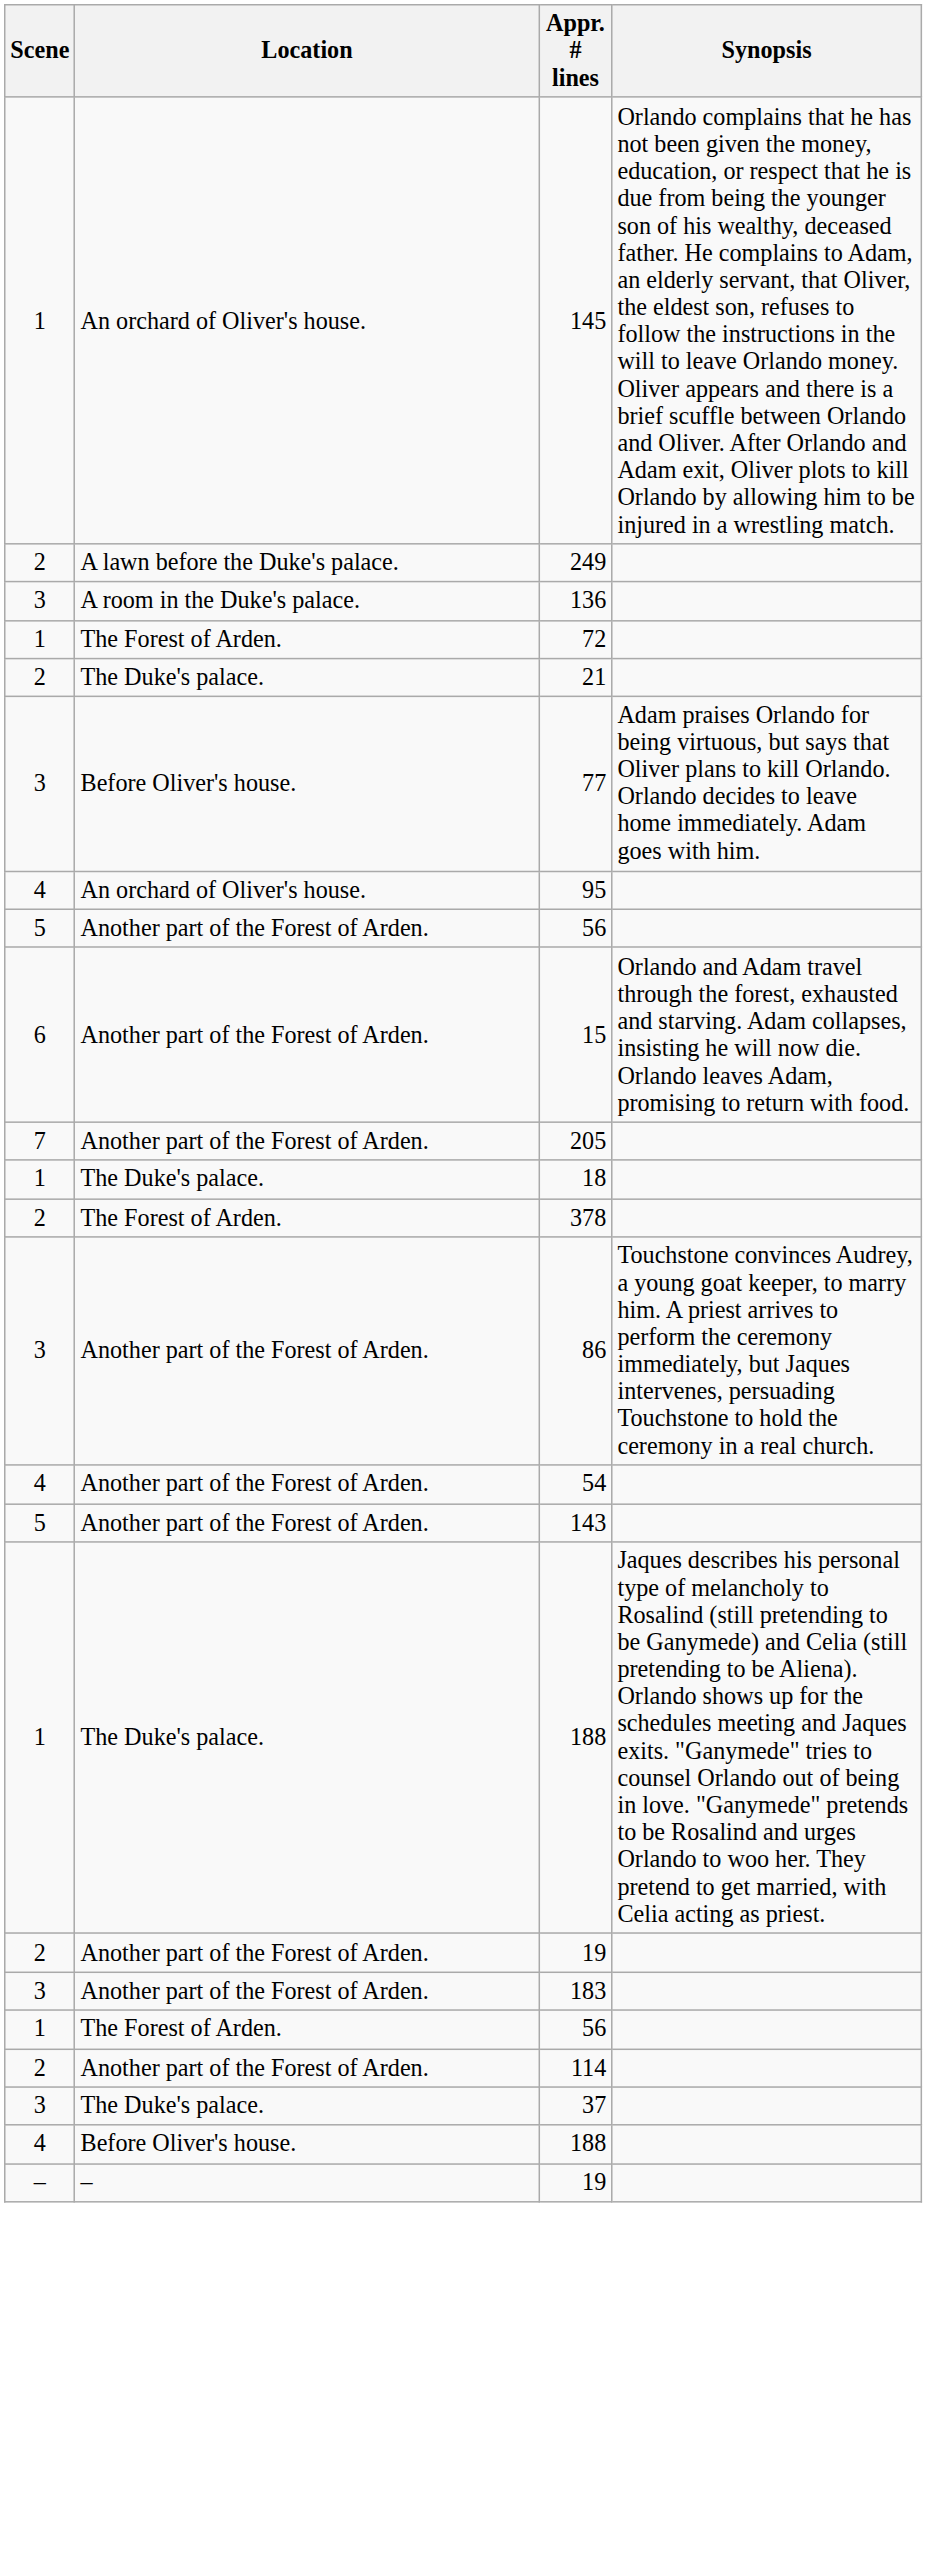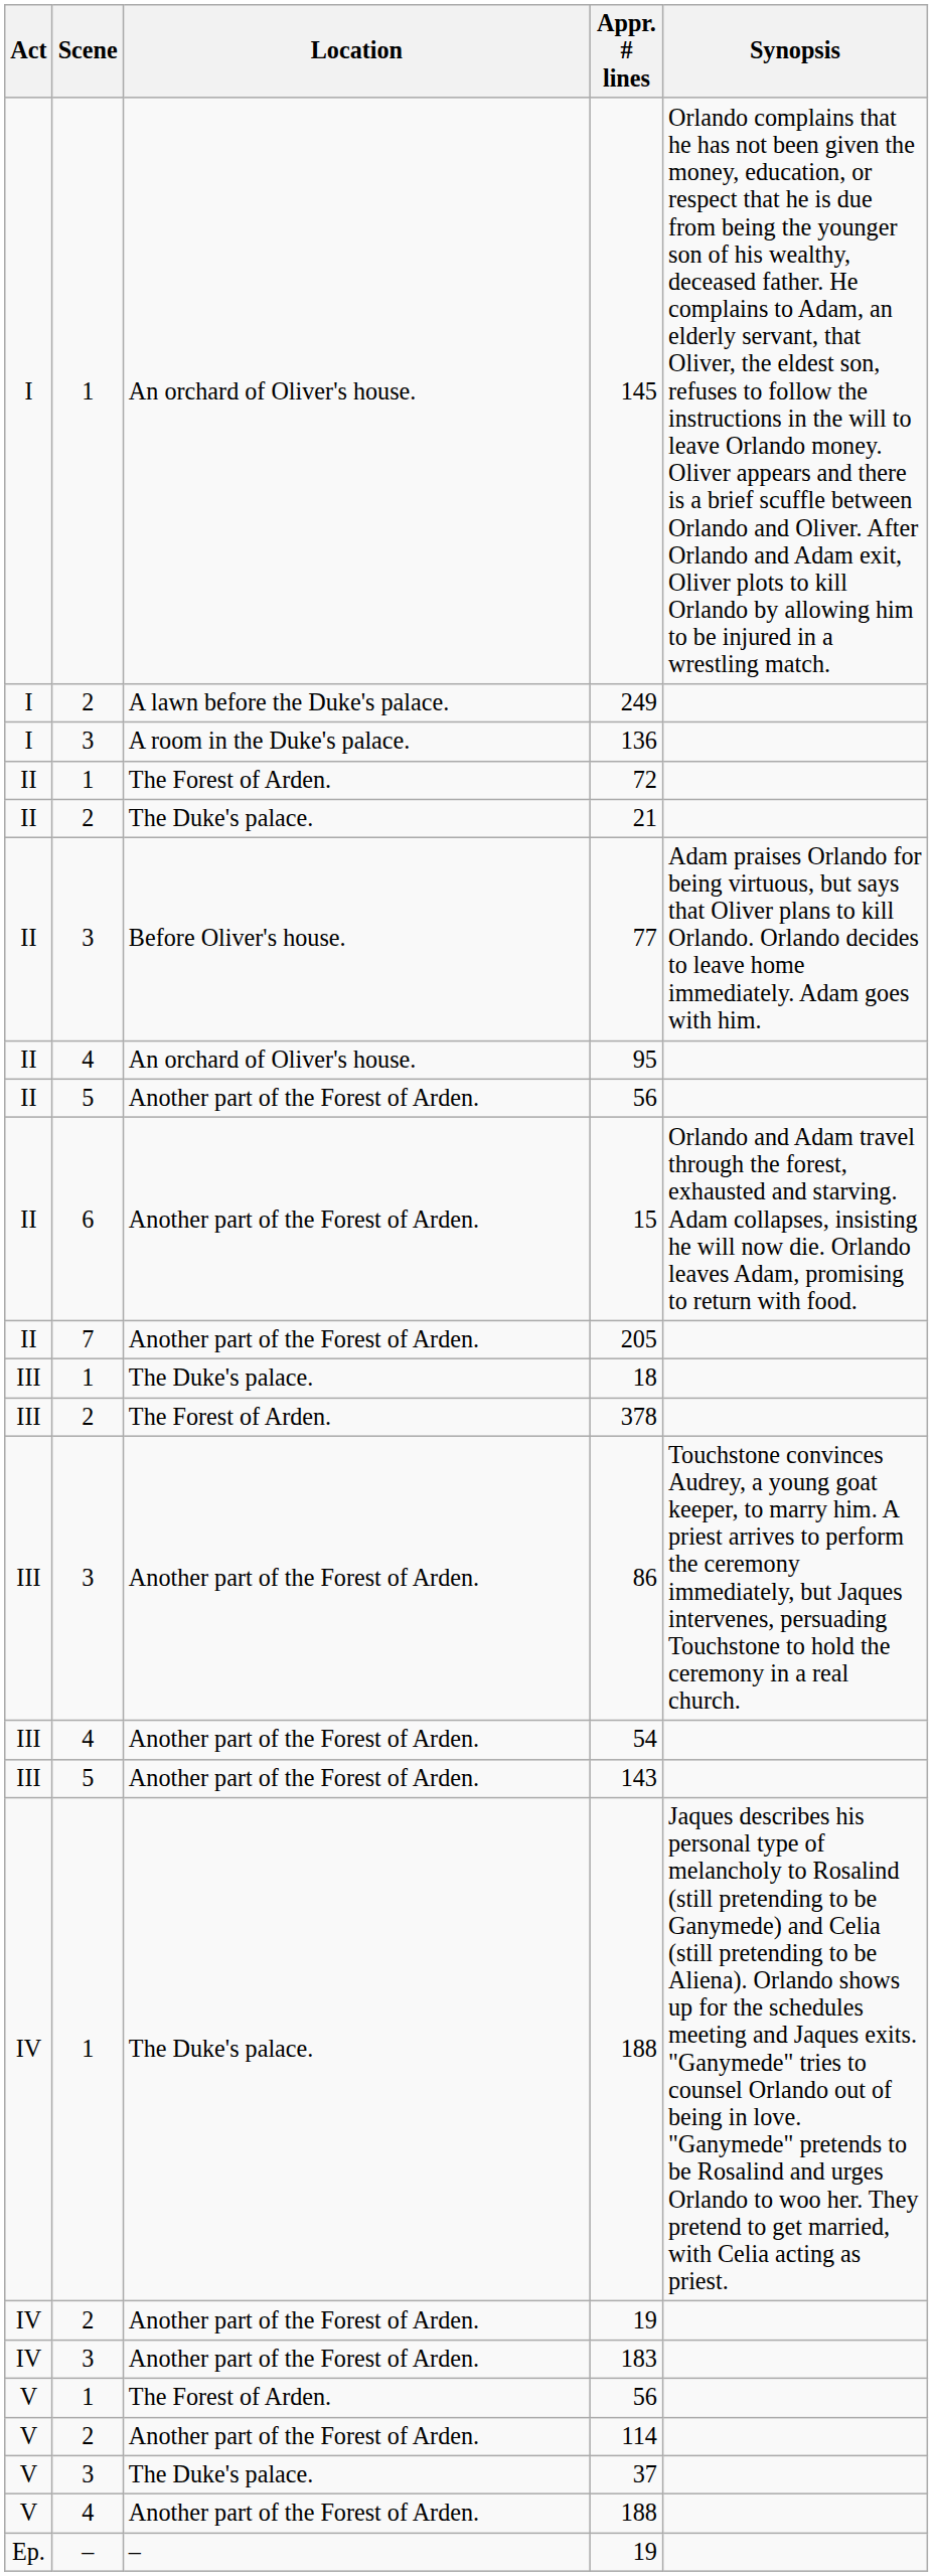+ column: Act | I | I | I | II | II | II | II | II | II | II | III | III | III | III | III | IV | IV | IV | V | V | V | V | Ep.
4 / 188 | Location: Before Oliver's house. -> Another part of the Forest of Arden.
